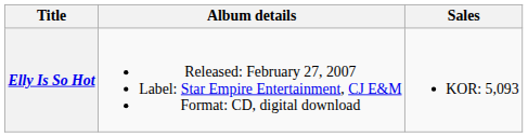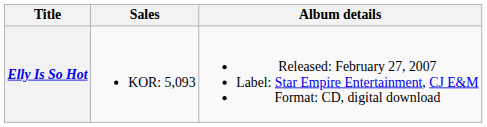columns swapped: Album details <-> Sales
